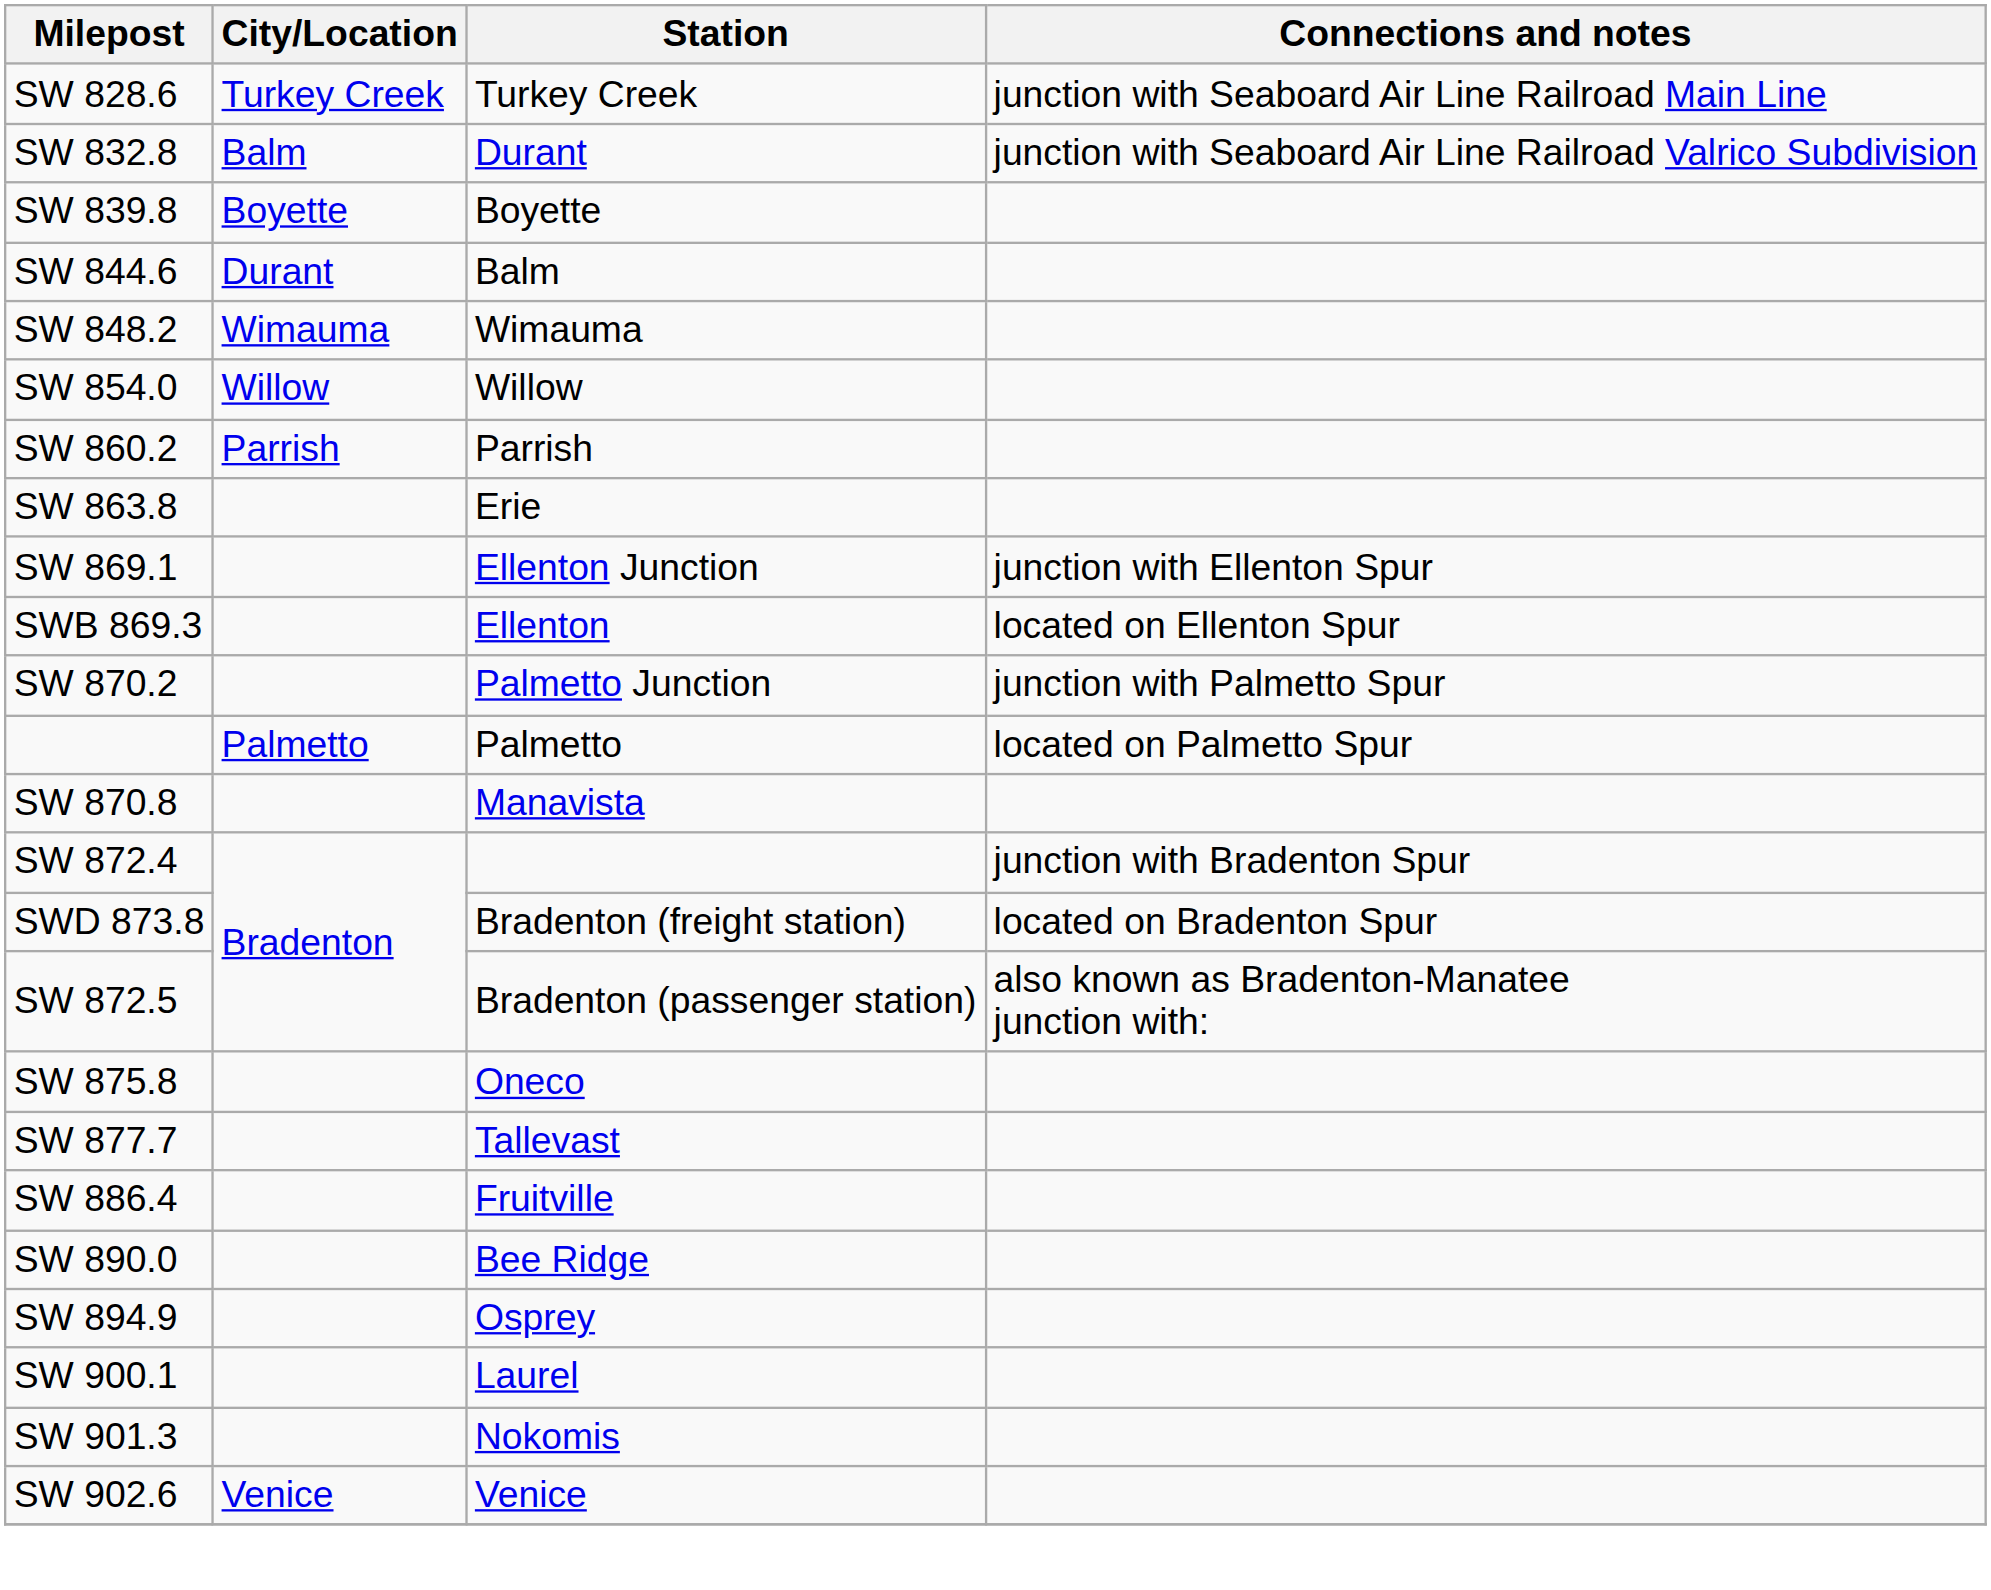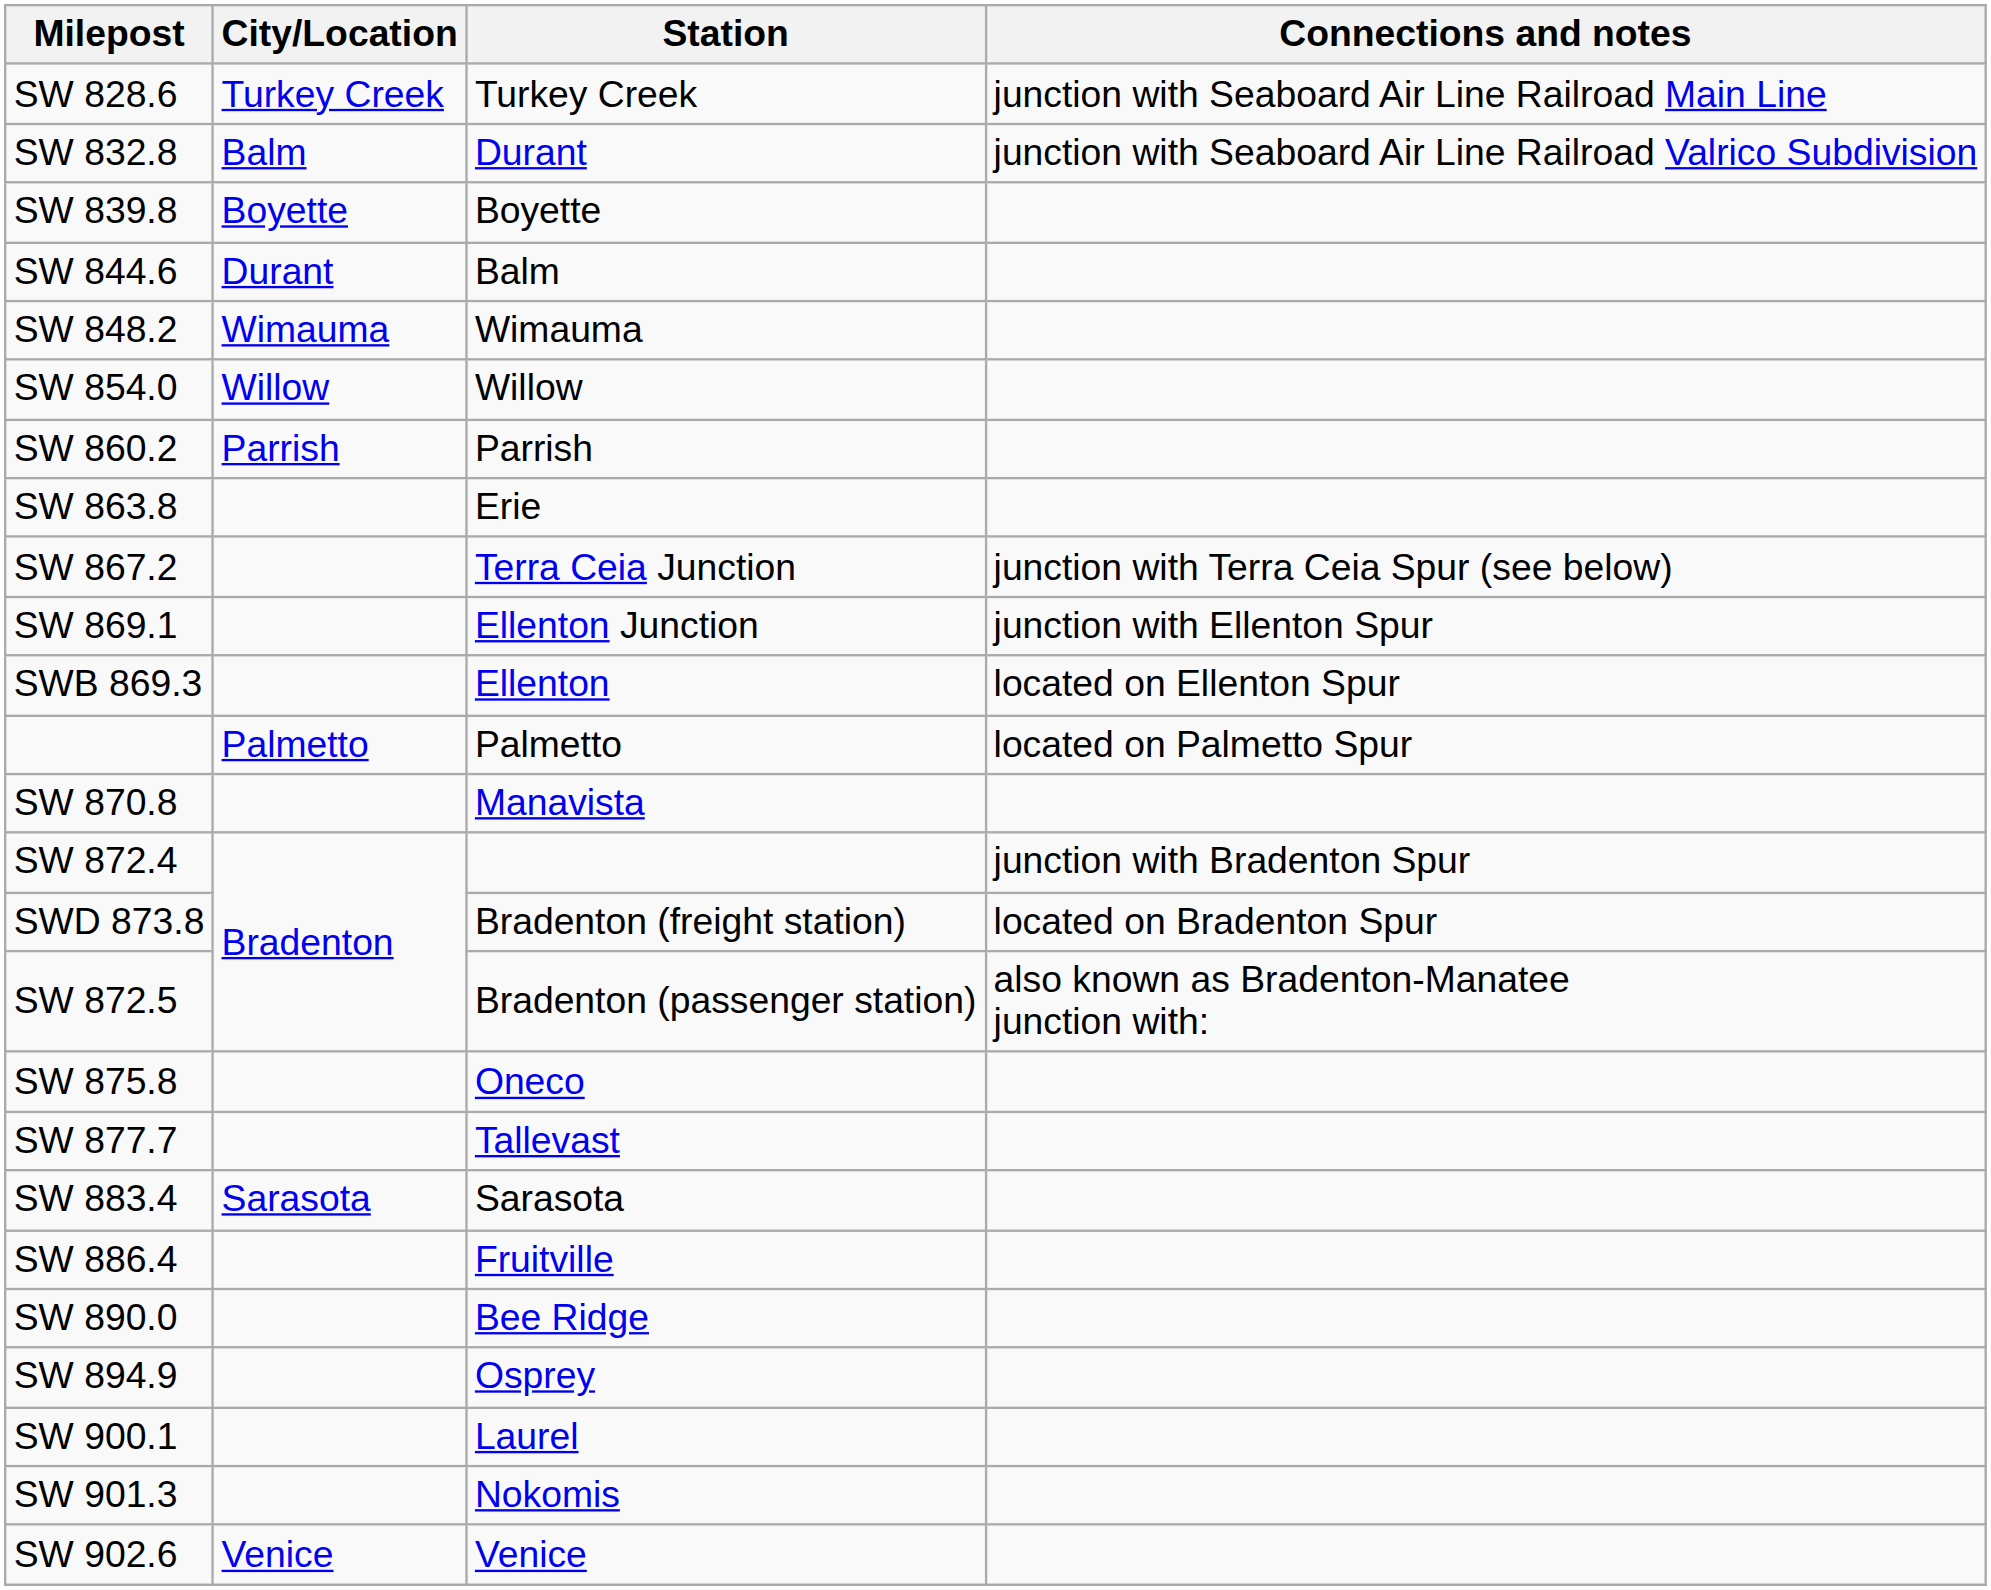+ row: SW 867.2 | Terra Ceia Junction | junction with Terra Ceia Spur (see below)
- row: SW 870.2 | Palmetto Junction | junction with Palmetto Spur
+ row: SW 883.4 | Sarasota | Sarasota
